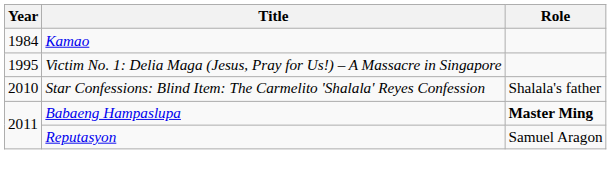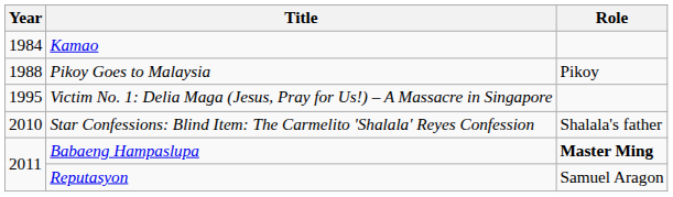+ row: 1988 | Pikoy Goes to Malaysia | Pikoy
